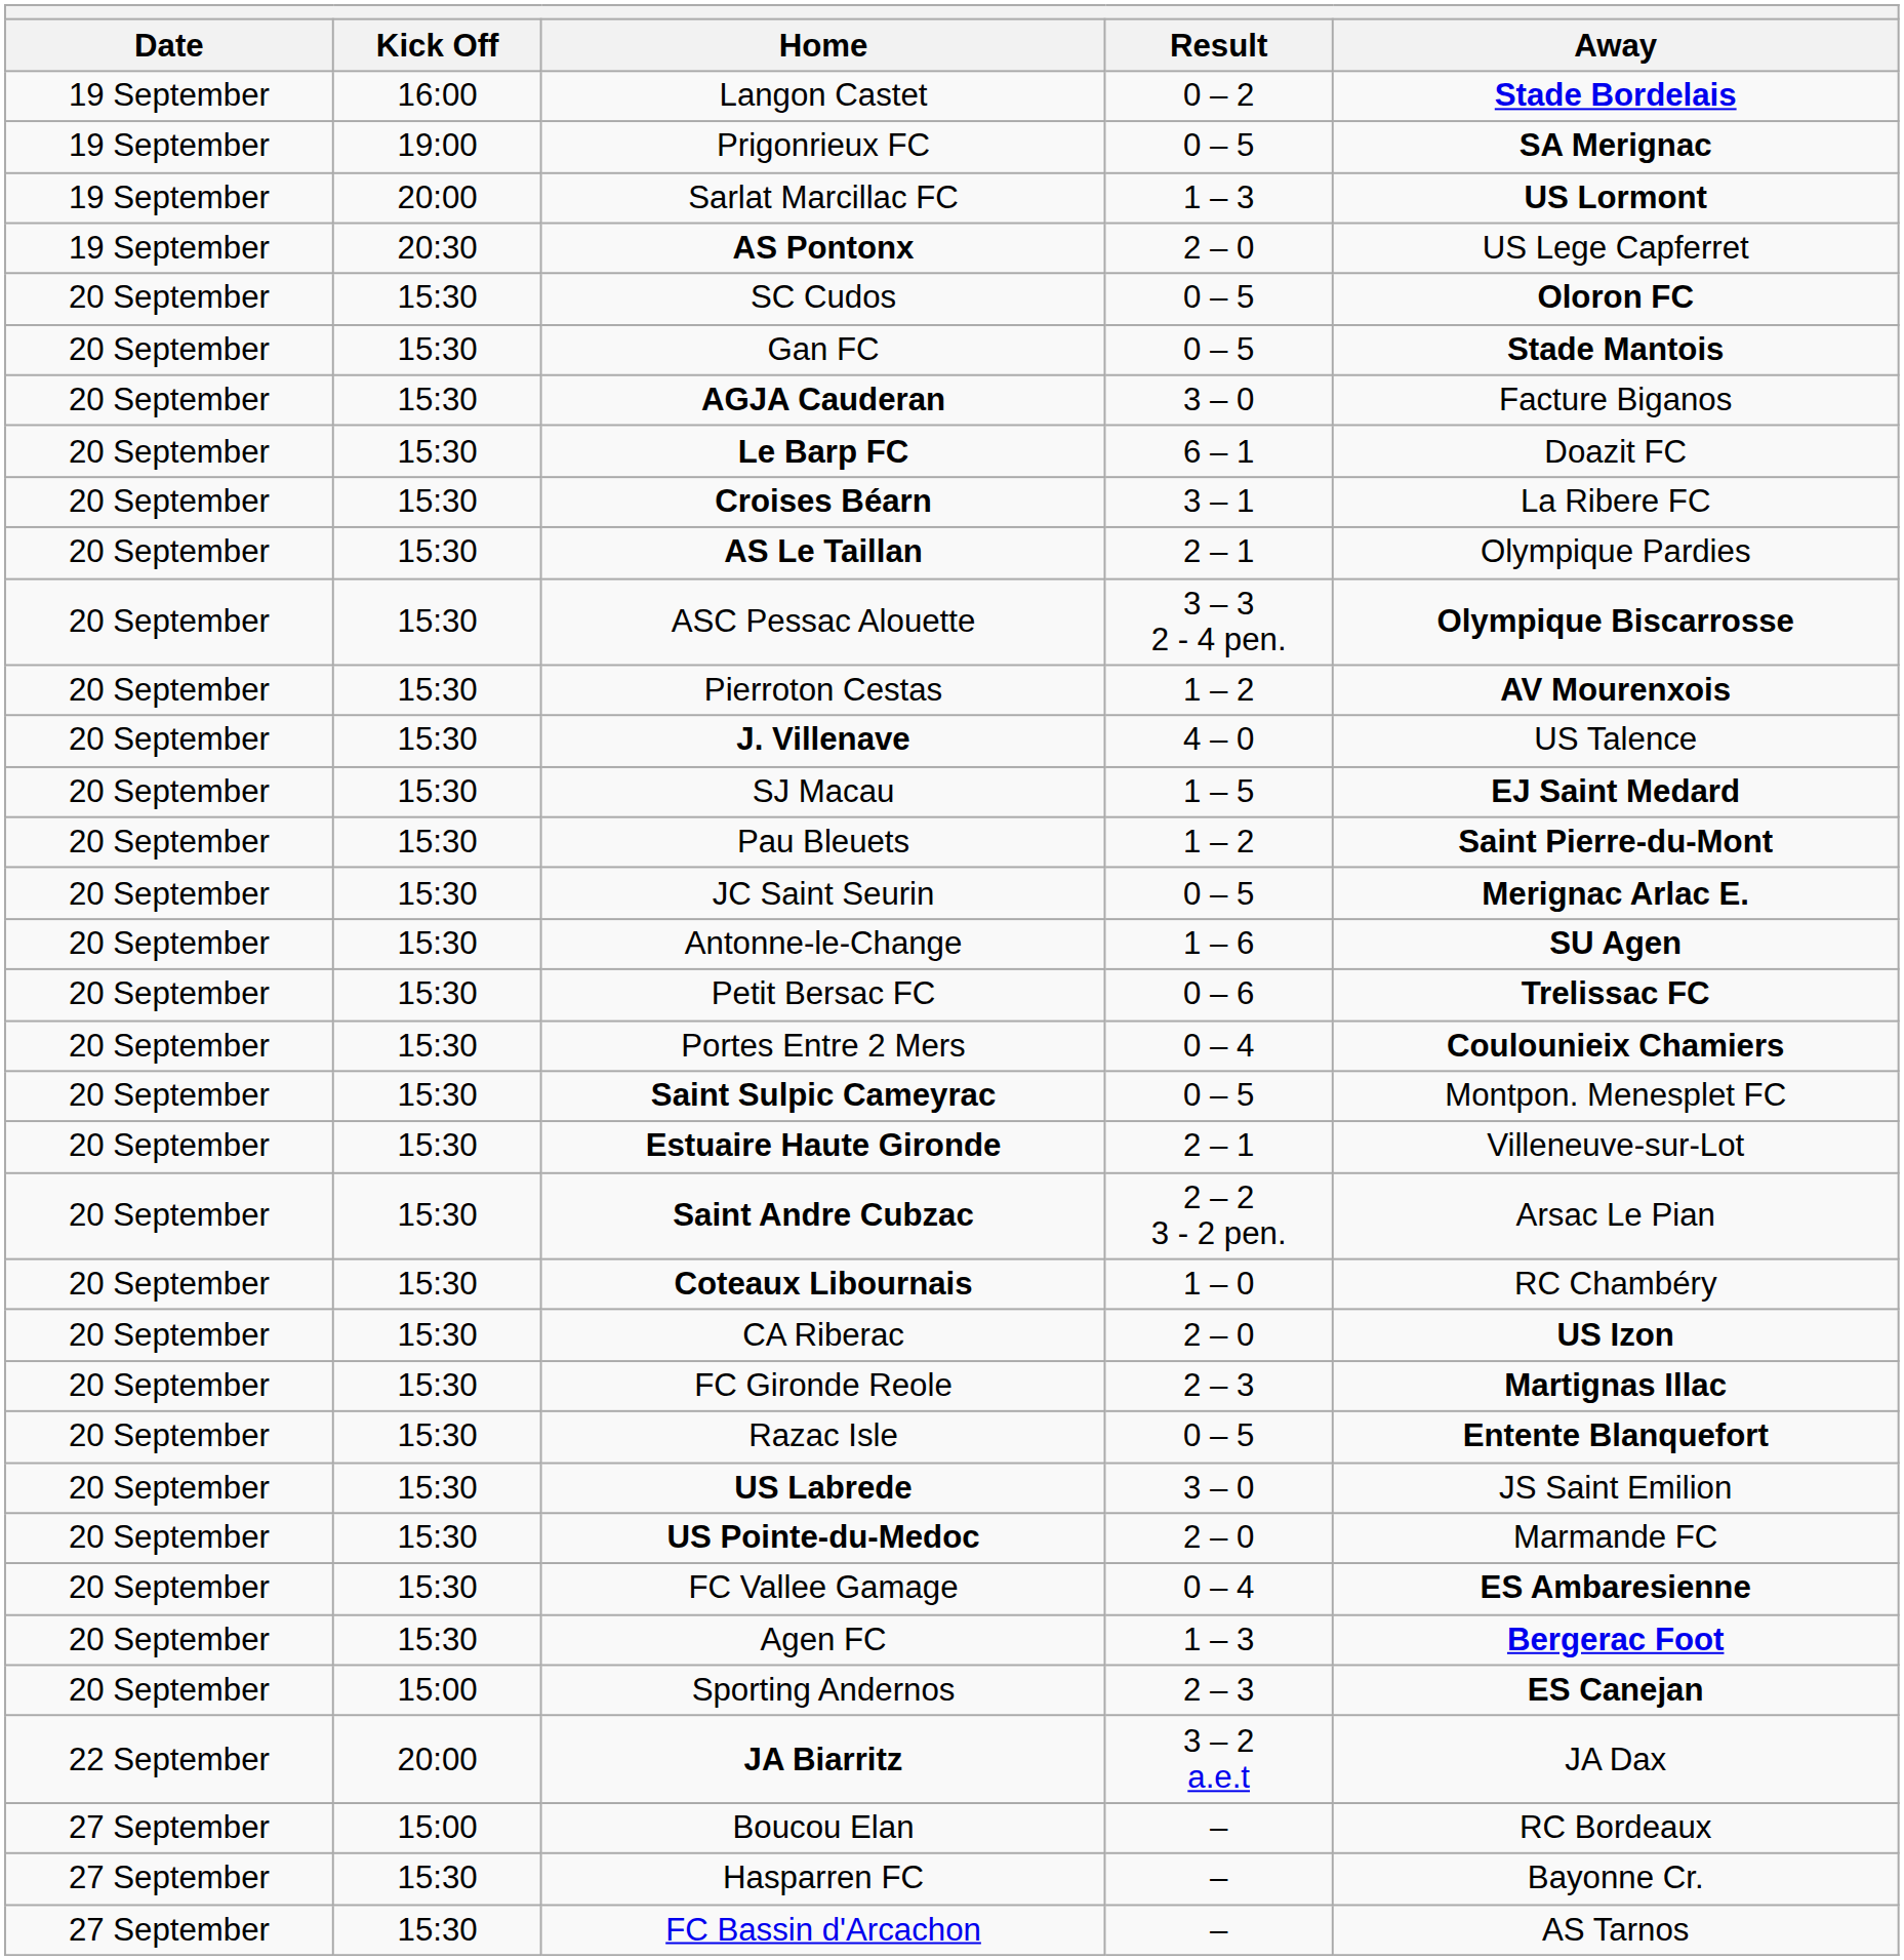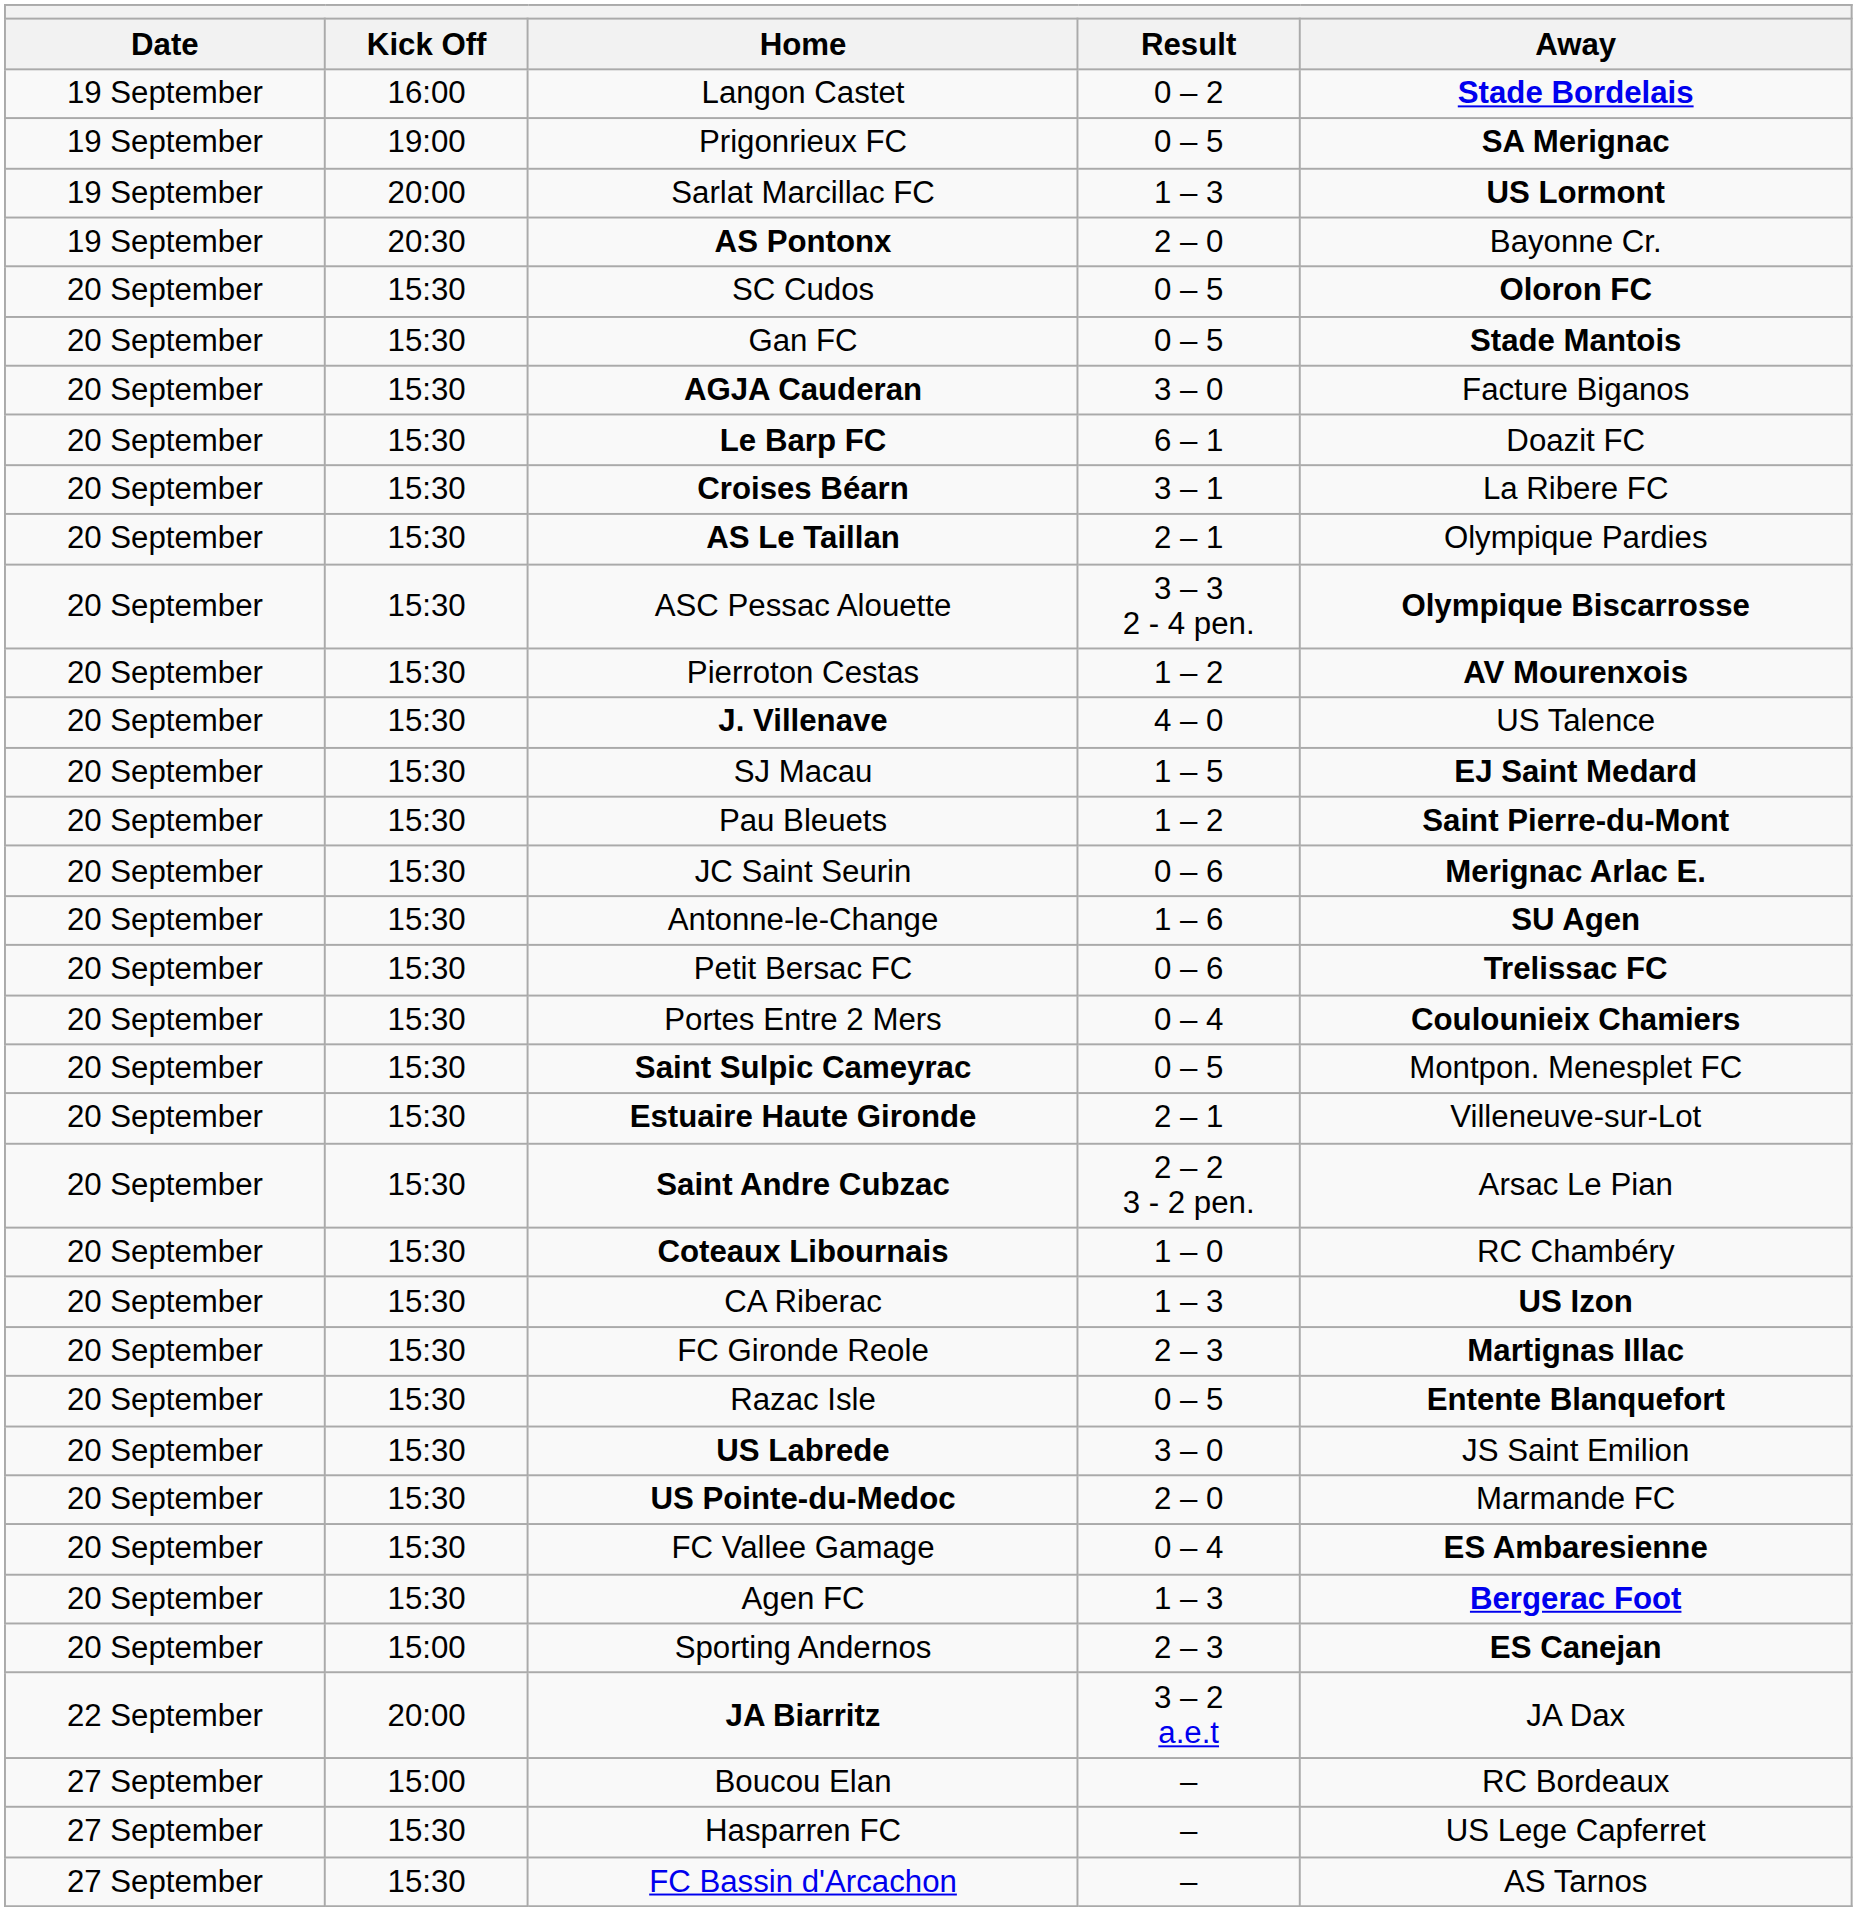AS Pontonx | Away: US Lege Capferret -> Bayonne Cr.
JC Saint Seurin | Result: 0 – 5 -> 0 – 6
CA Riberac | Result: 2 – 0 -> 1 – 3
Hasparren FC | Away: Bayonne Cr. -> US Lege Capferret
